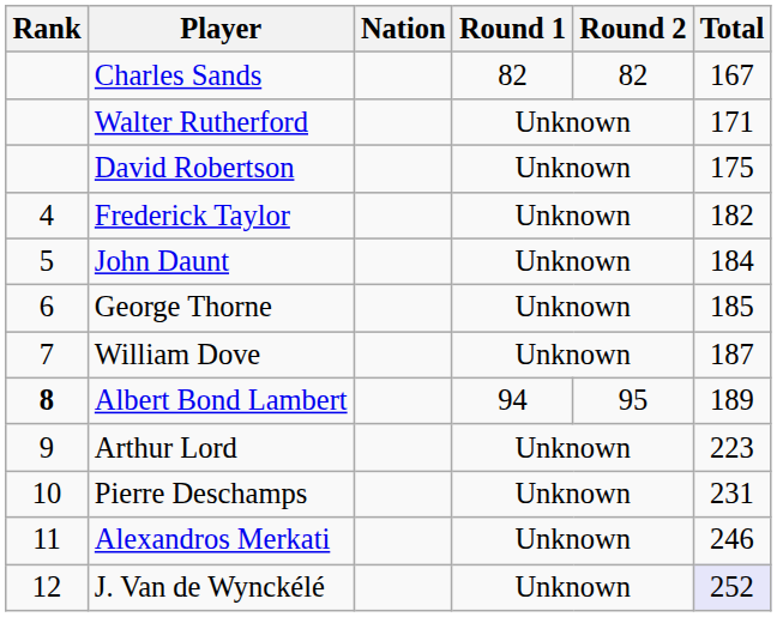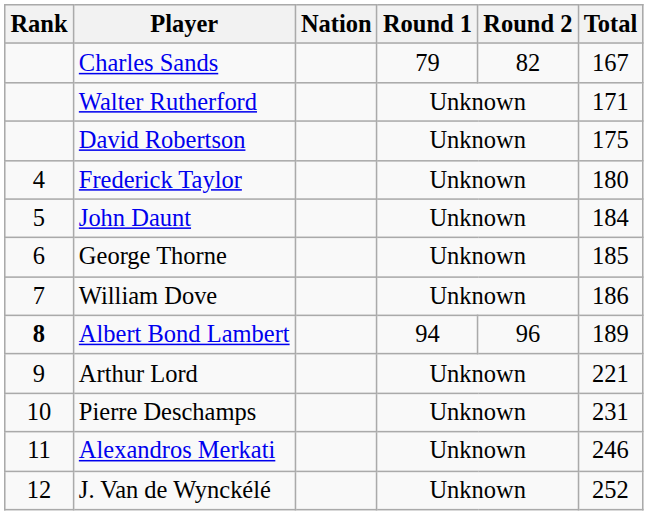Charles Sands | Round 1: 82 -> 79
Frederick Taylor | Total: 182 -> 180
William Dove | Total: 187 -> 186
Albert Bond Lambert | Round 2: 95 -> 96
Arthur Lord | Total: 223 -> 221
J. Van de Wynckélé | Total: lavender background -> no background
